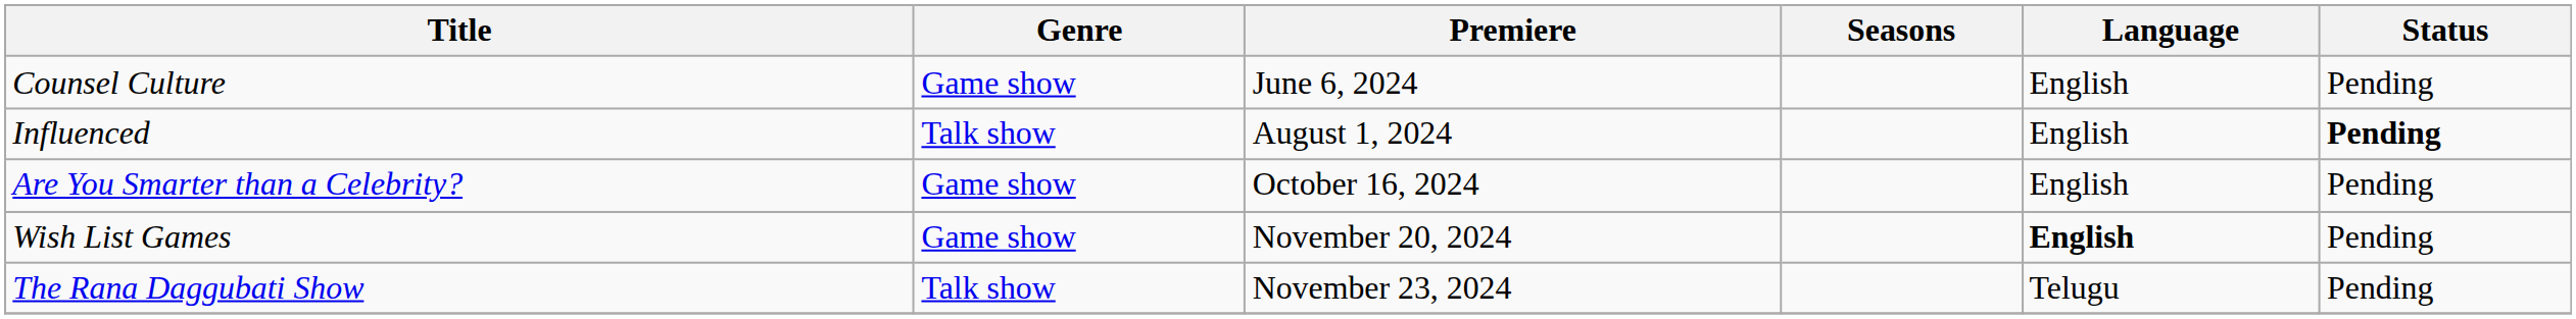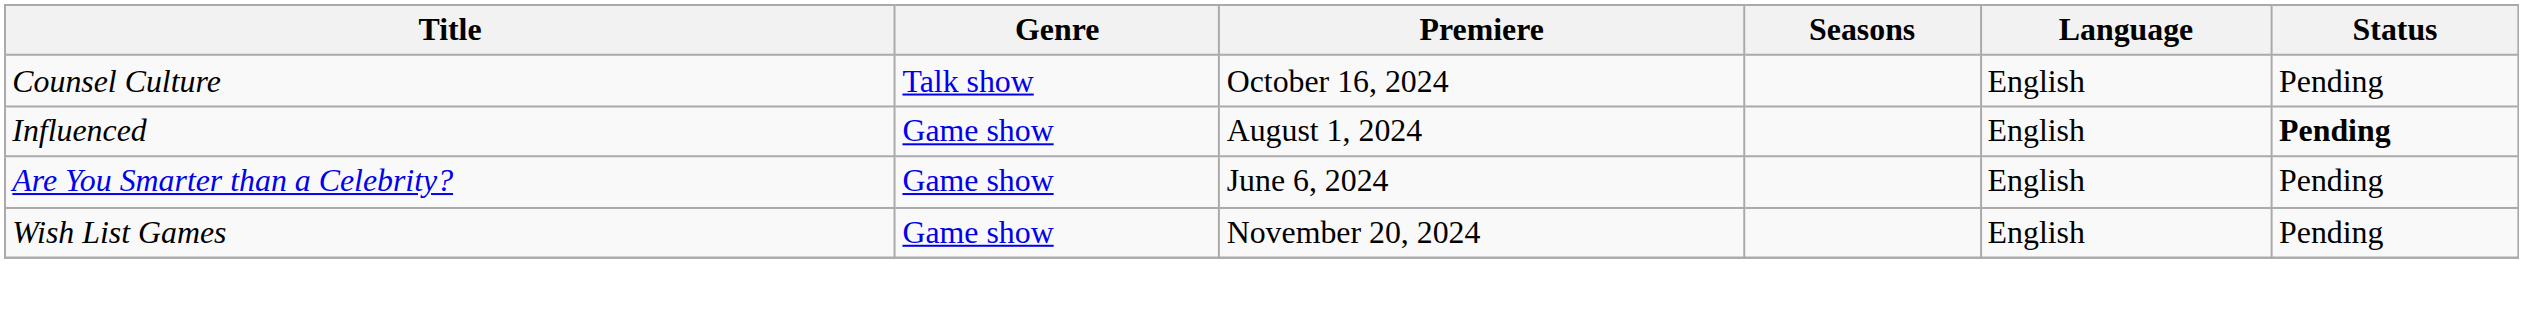Counsel Culture | Genre: Game show -> Talk show
Counsel Culture | Premiere: June 6, 2024 -> October 16, 2024
Influenced | Genre: Talk show -> Game show
Are You Smarter than a Celebrity? | Premiere: October 16, 2024 -> June 6, 2024
Wish List Games | Language: bold -> normal
- row: The Rana Daggubati Show | Talk show | November 23, 2024 | Telugu | Pending
